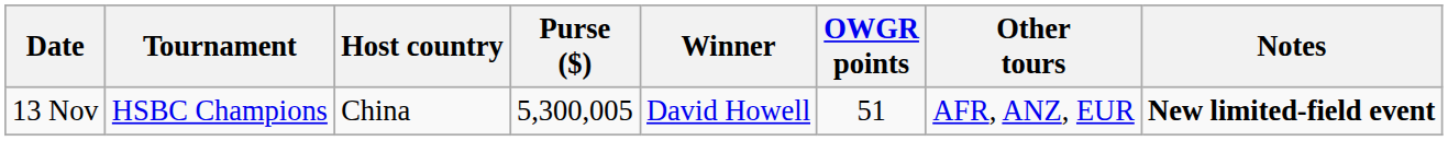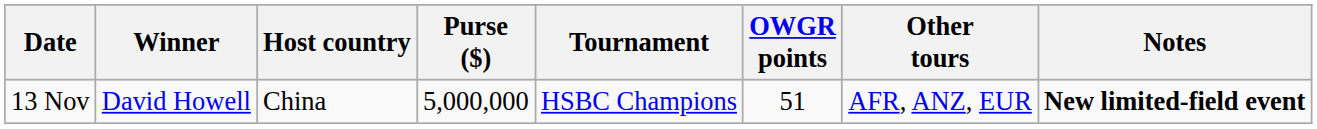columns swapped: Tournament <-> Winner
13 Nov | Purse ($): 5,300,005 -> 5,000,000
